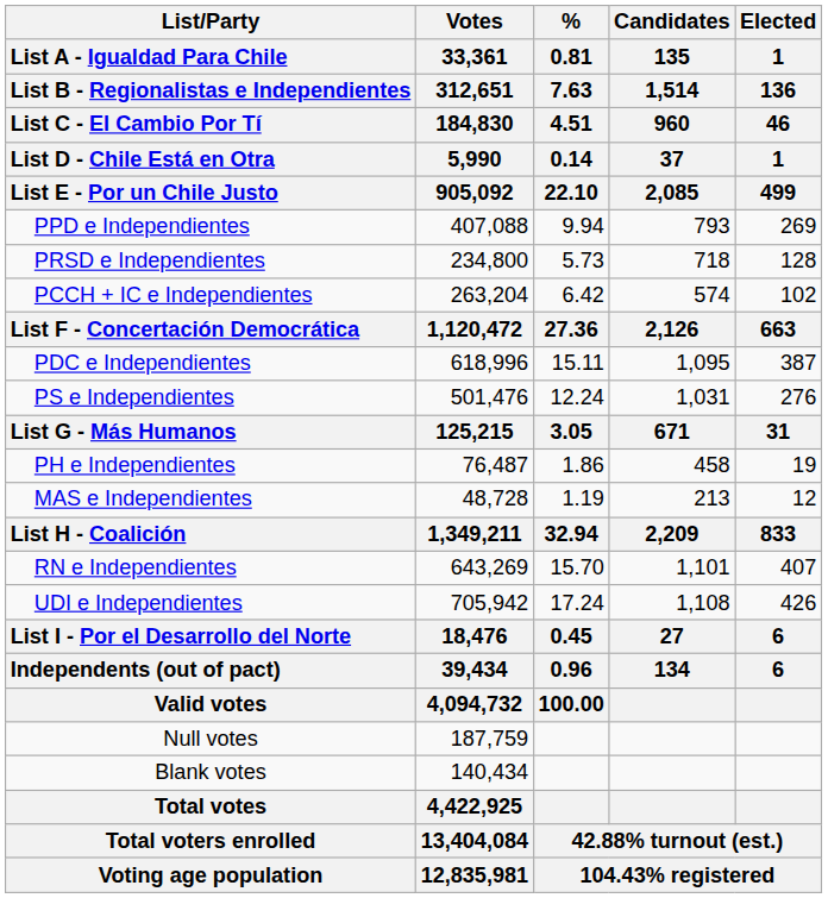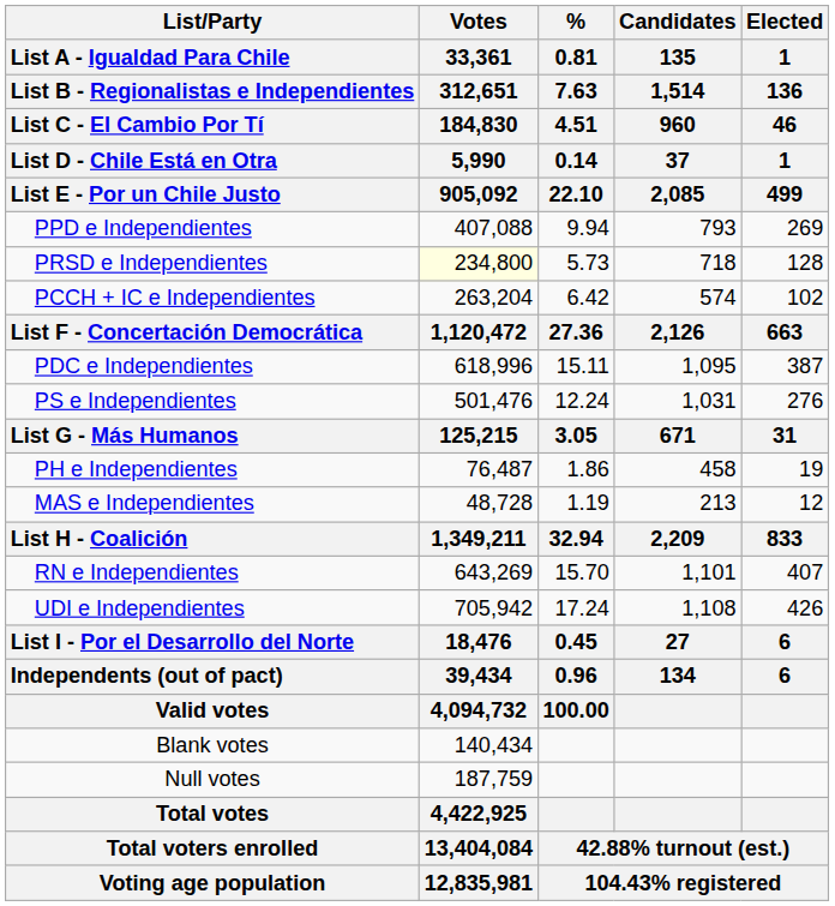PRSD e Independientes | Votes / 33,361 / 312,651 / 184,830 / 5,990 / 905,092: no background -> lightyellow background
rows swapped: Null votes <-> Blank votes
